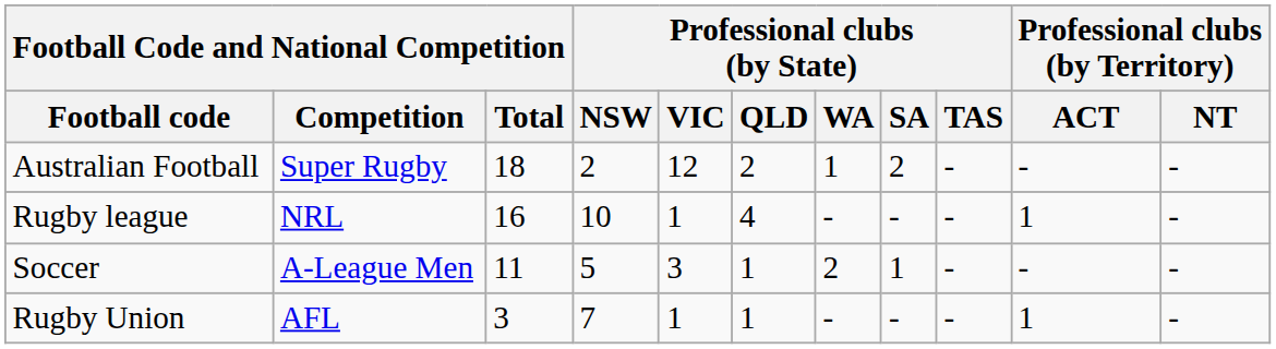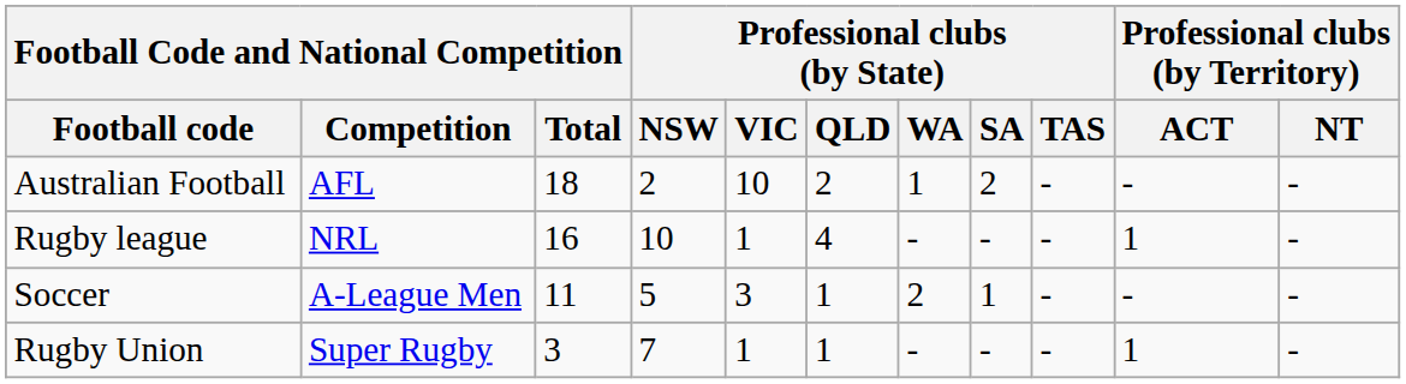Australian Football | Football Code and National Competition / Competition: Super Rugby -> AFL
Australian Football | Professional clubs (by State) / VIC: 12 -> 10
Rugby Union | Football Code and National Competition / Competition: AFL -> Super Rugby
